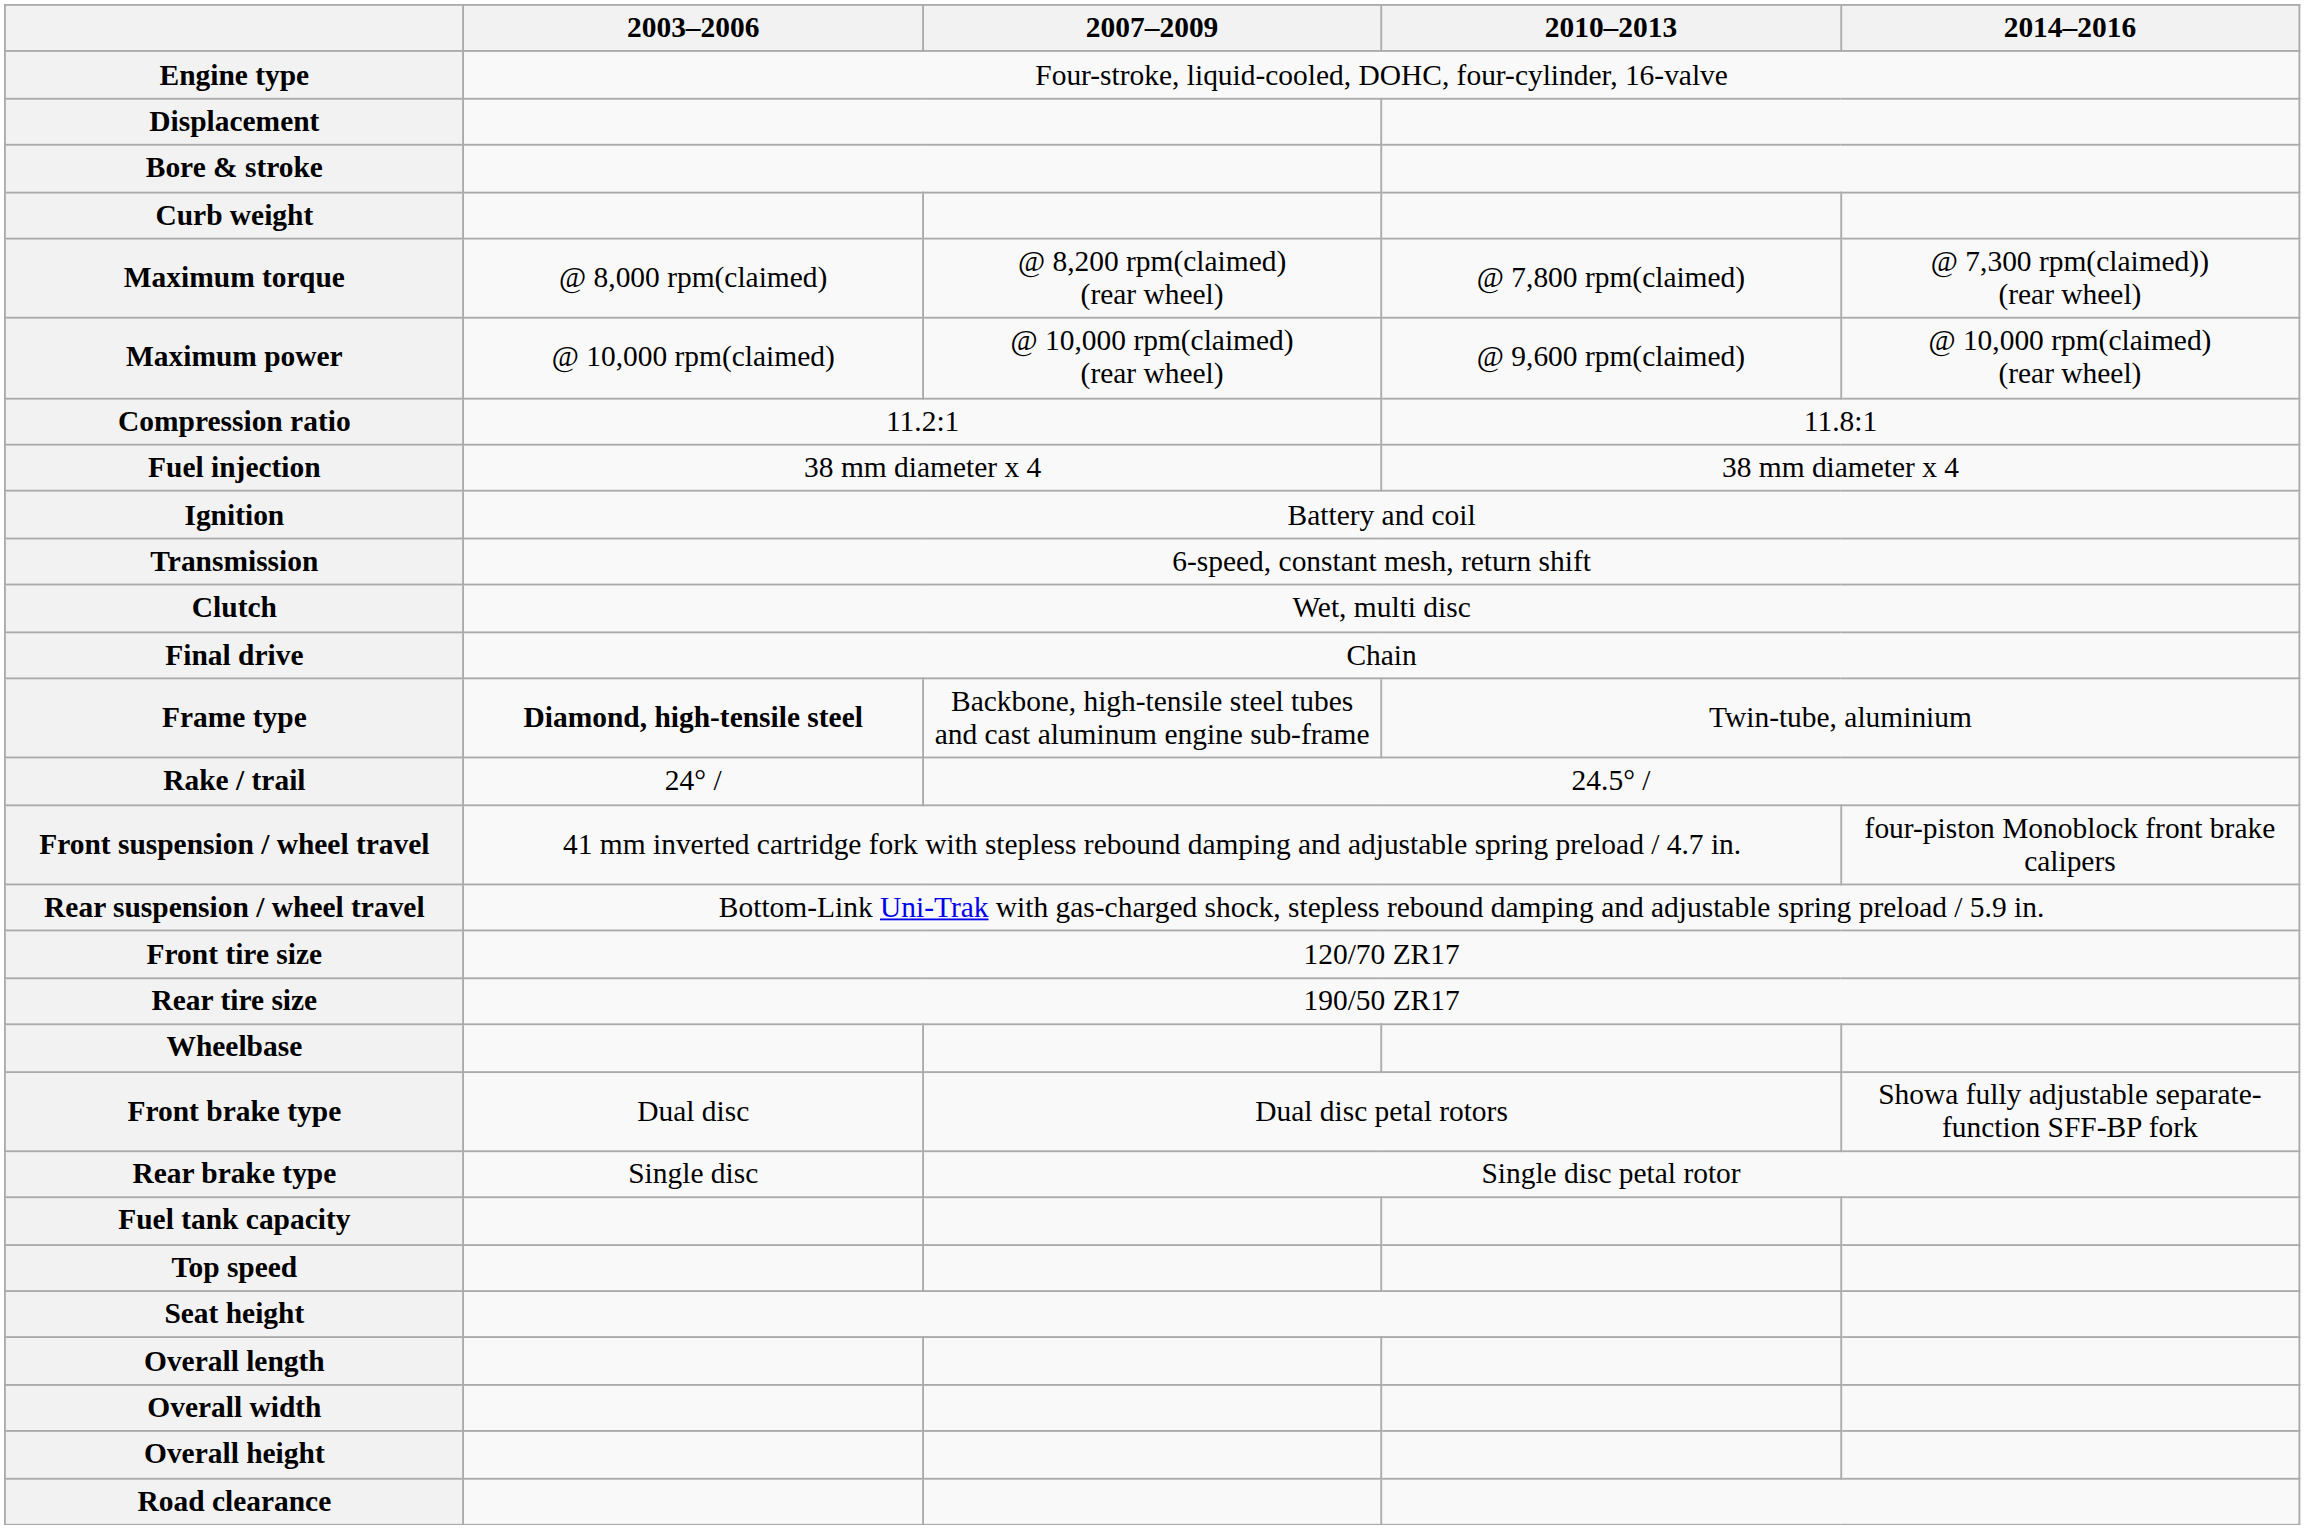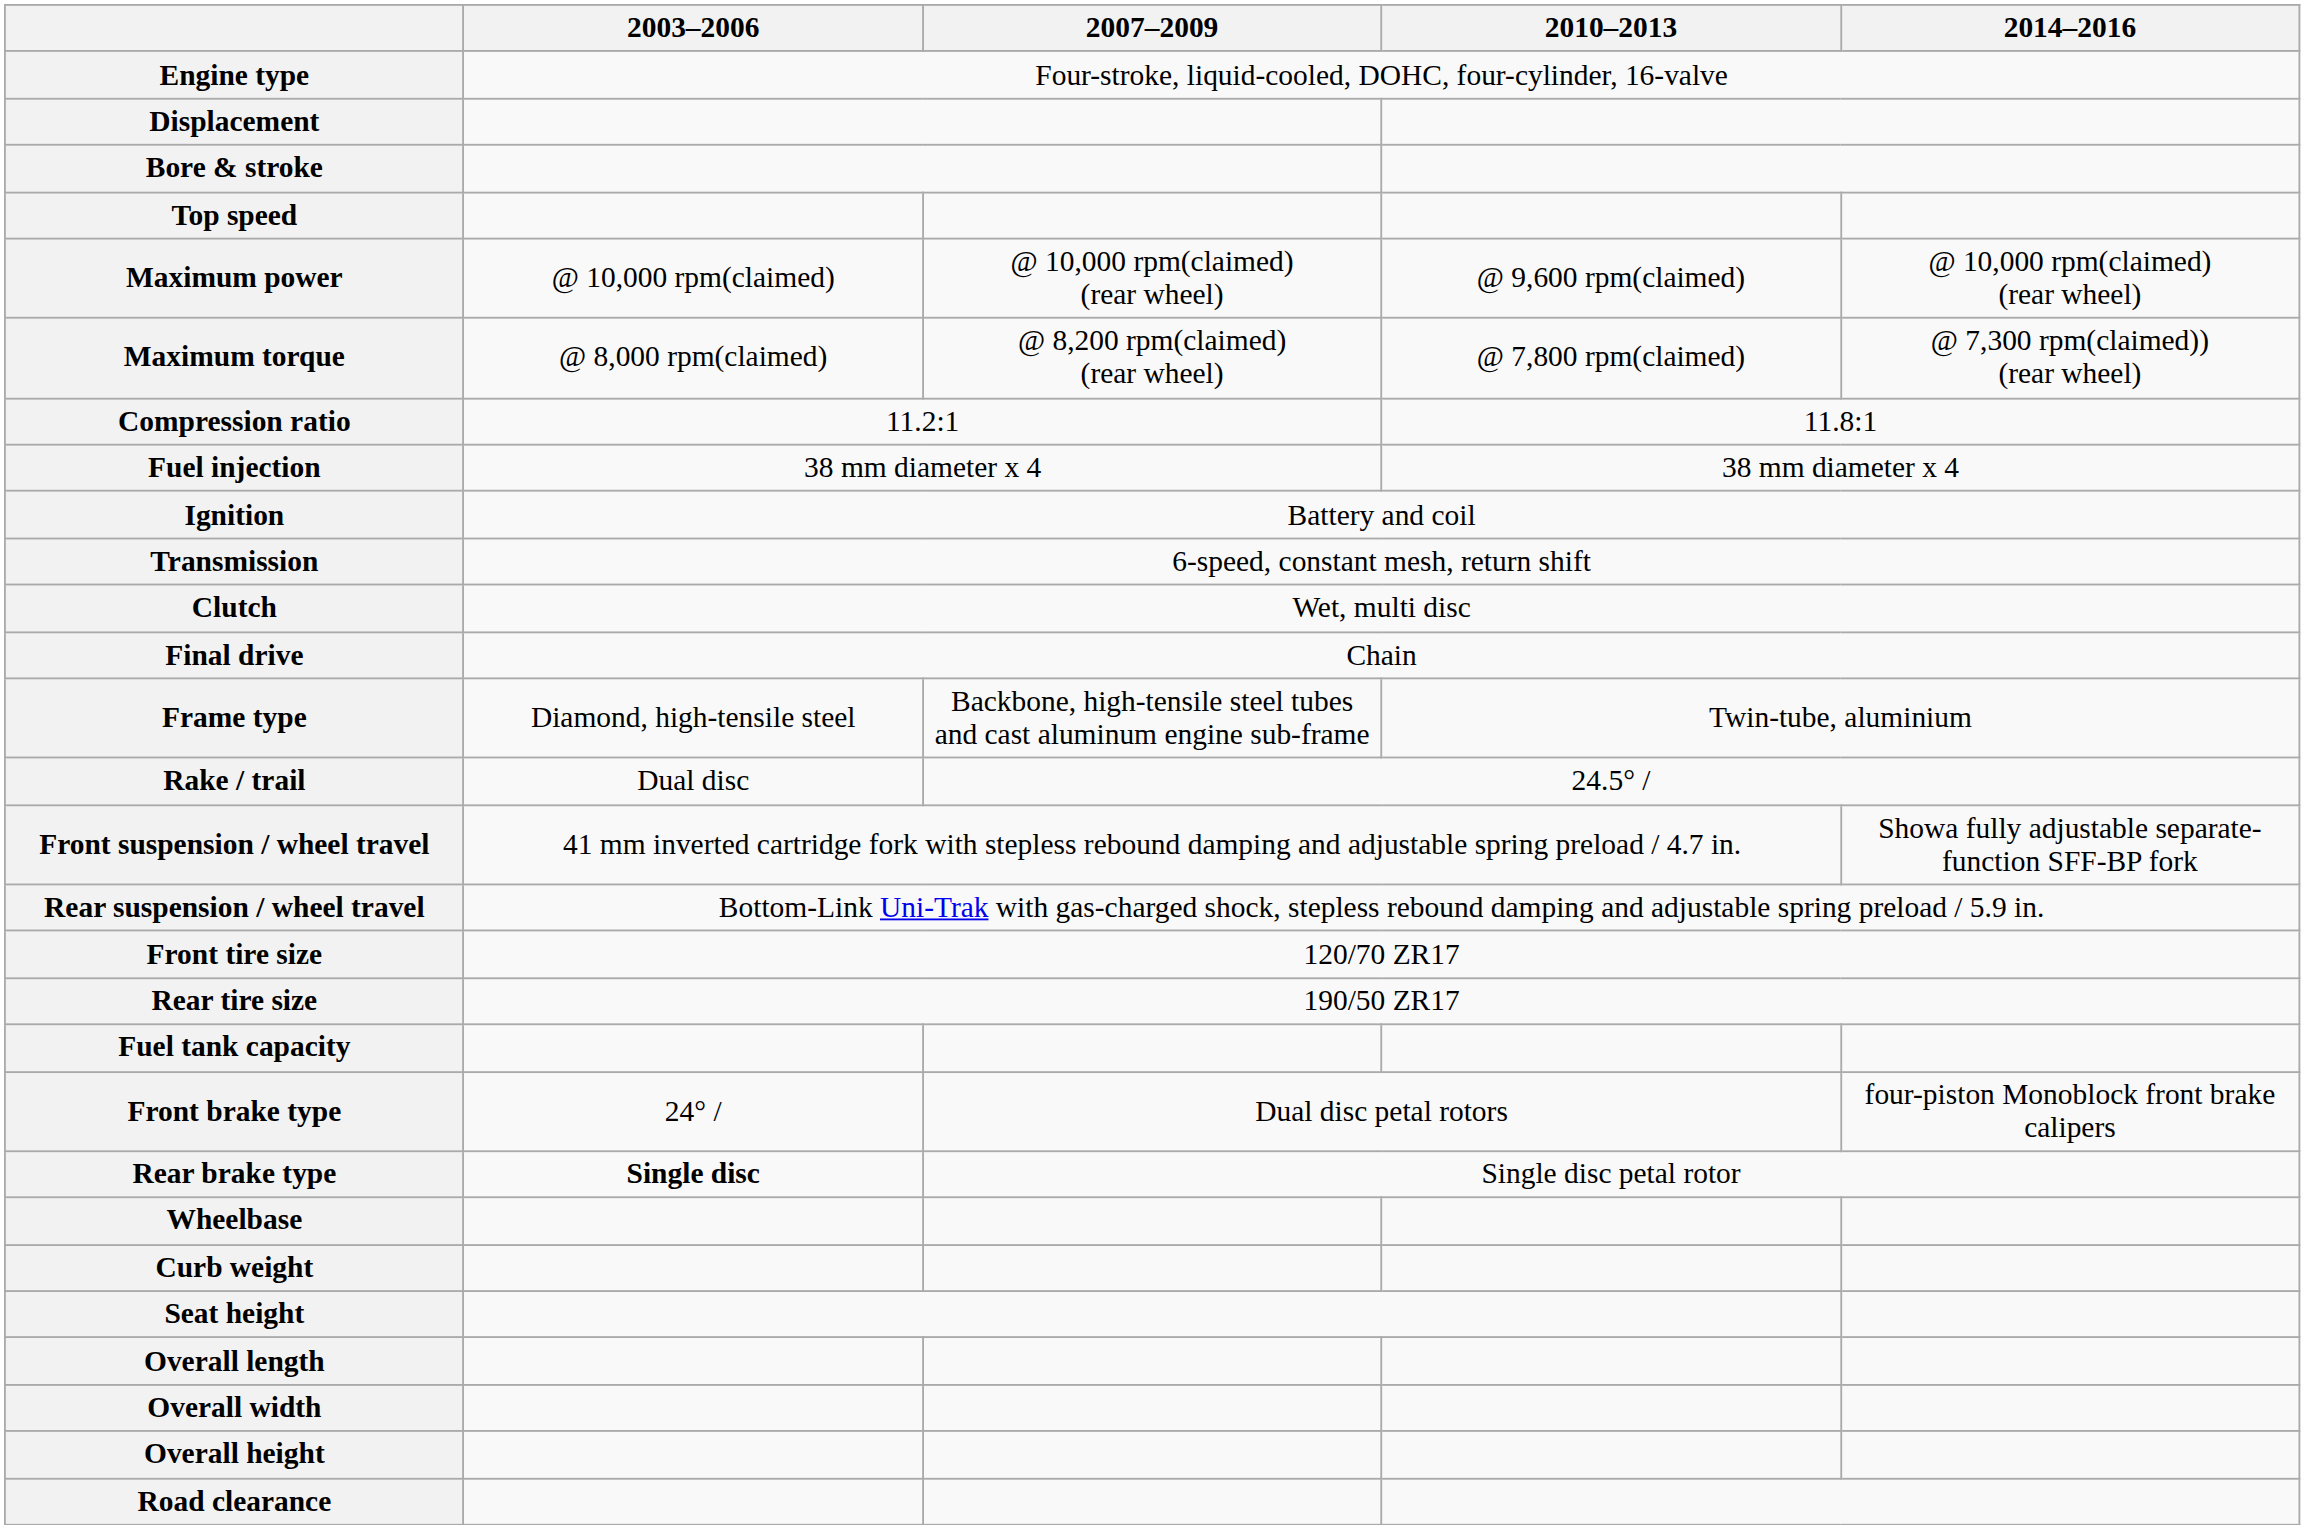rows swapped: Top speed <-> Curb weight
rows swapped: Maximum torque <-> Maximum power
Frame type | 2003–2006: bold -> normal
Rake / trail | 2003–2006: 24° / -> Dual disc
Front suspension / wheel travel | 2014–2016: four-piston Monoblock front brake calipers -> Showa fully adjustable separate-function SFF-BP fork
rows swapped: Wheelbase <-> Fuel tank capacity
Front brake type | 2003–2006: Dual disc -> 24° /
Front brake type | 2014–2016: Showa fully adjustable separate-function SFF-BP fork -> four-piston Monoblock front brake calipers
Rear brake type | 2003–2006: normal -> bold
